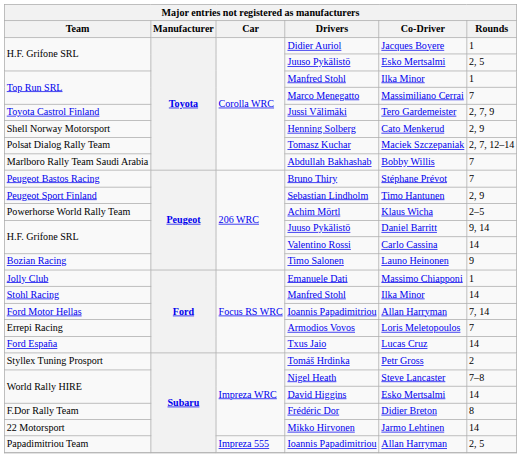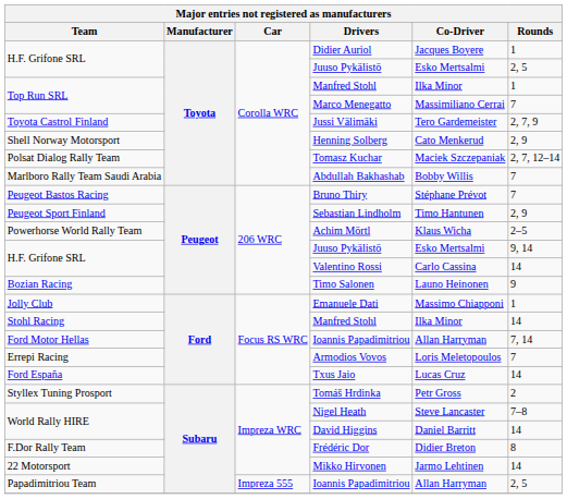206 WRC / Juuso Pykälistö | Co-Driver: Daniel Barritt -> Esko Mertsalmi
David Higgins | Co-Driver: Esko Mertsalmi -> Daniel Barritt
